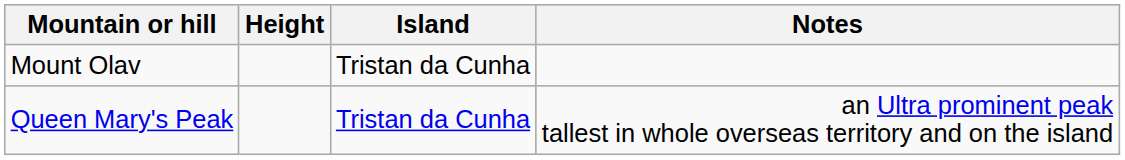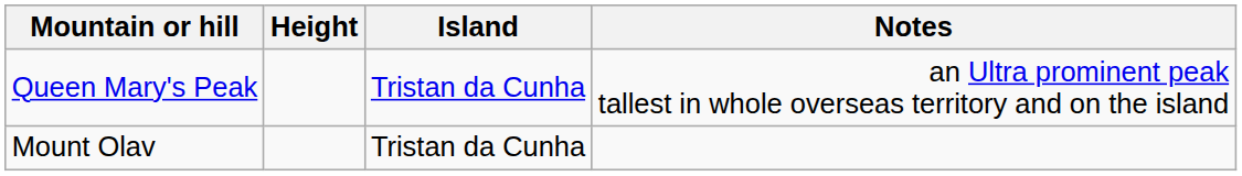rows swapped: Queen Mary's Peak <-> Mount Olav
